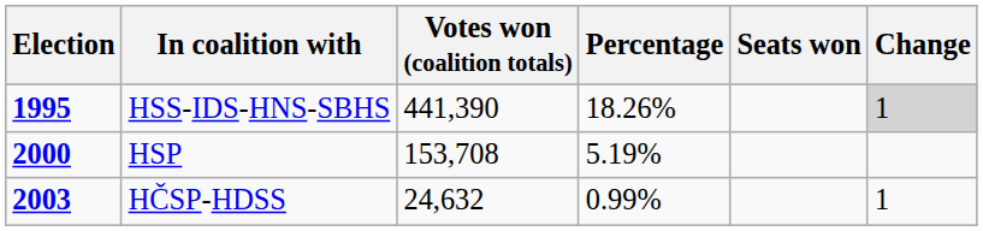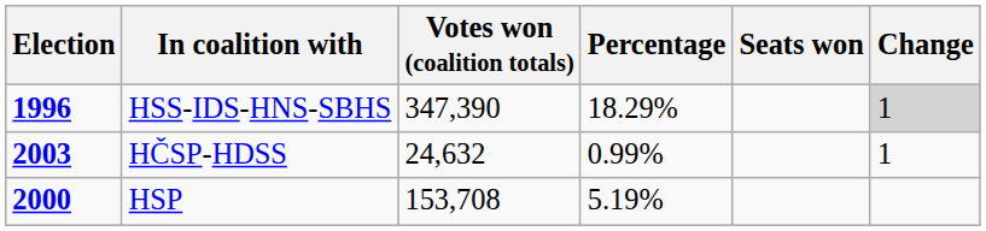HSS-IDS-HNS-SBHS | Election: 1995 -> 1996
HSS-IDS-HNS-SBHS | Votes won (coalition totals): 441,390 -> 347,390
HSS-IDS-HNS-SBHS | Percentage: 18.26% -> 18.29%
rows swapped: HSP <-> HČSP-HDSS
